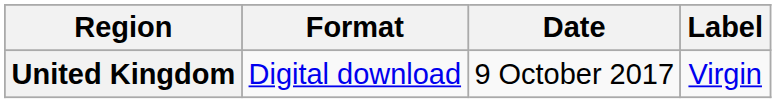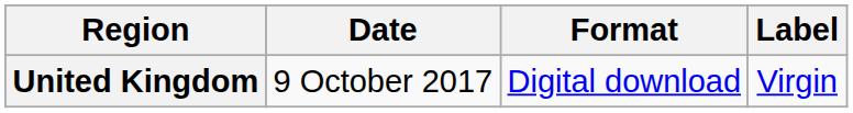columns swapped: Date <-> Format
